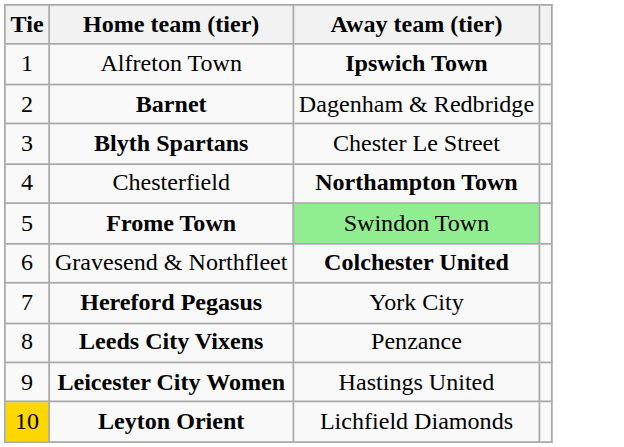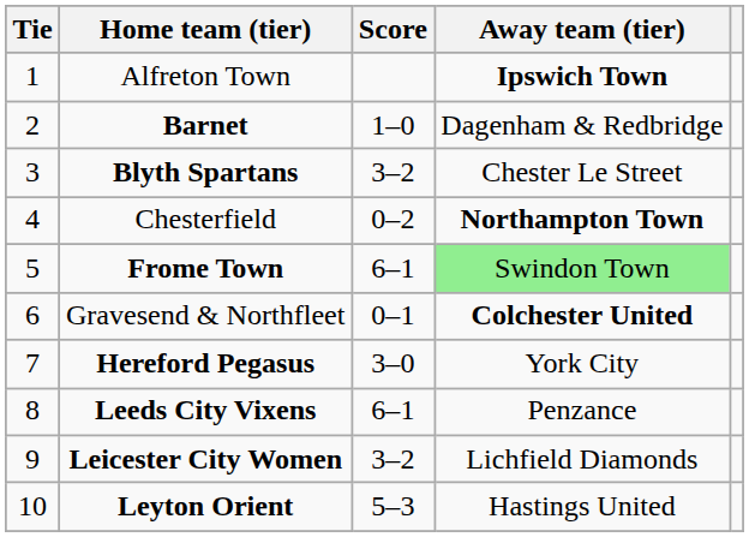+ column: Score | 1–0 | 3–2 | 0–2 | 6–1 | 0–1 | 3–0 | 6–1 | 3–2 | 5–3
Leicester City Women | Away team (tier): Hastings United -> Lichfield Diamonds
Leyton Orient | Tie: gold background -> no background
Leyton Orient | Away team (tier): Lichfield Diamonds -> Hastings United
